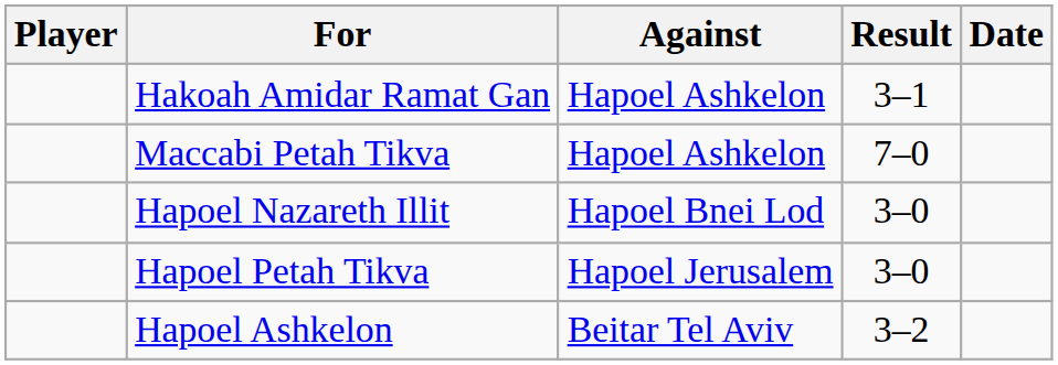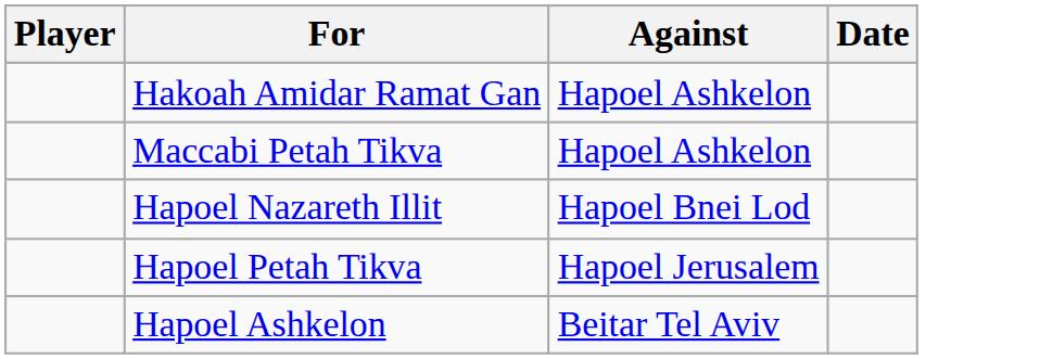- column: Result | 3–1 | 7–0 | 3–0 | 3–0 | 3–2
